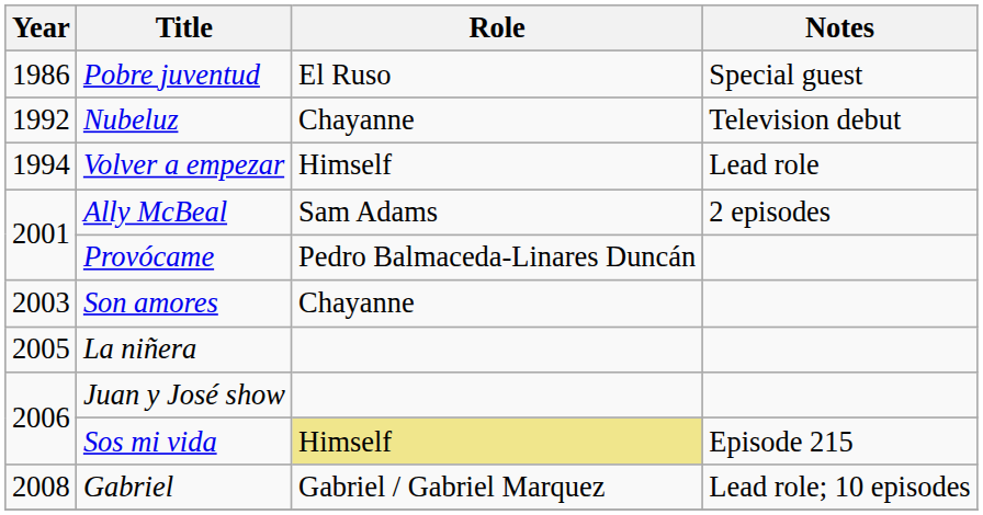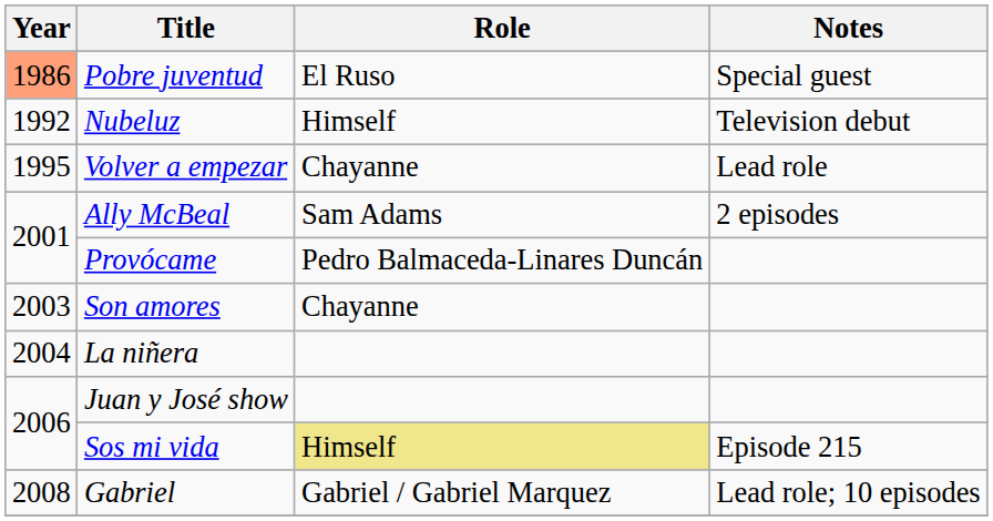Pobre juventud | Year: no background -> lightsalmon background
Nubeluz | Role: Chayanne -> Himself
Volver a empezar | Year: 1994 -> 1995
Volver a empezar | Role: Himself -> Chayanne
La niñera | Year: 2005 -> 2004
